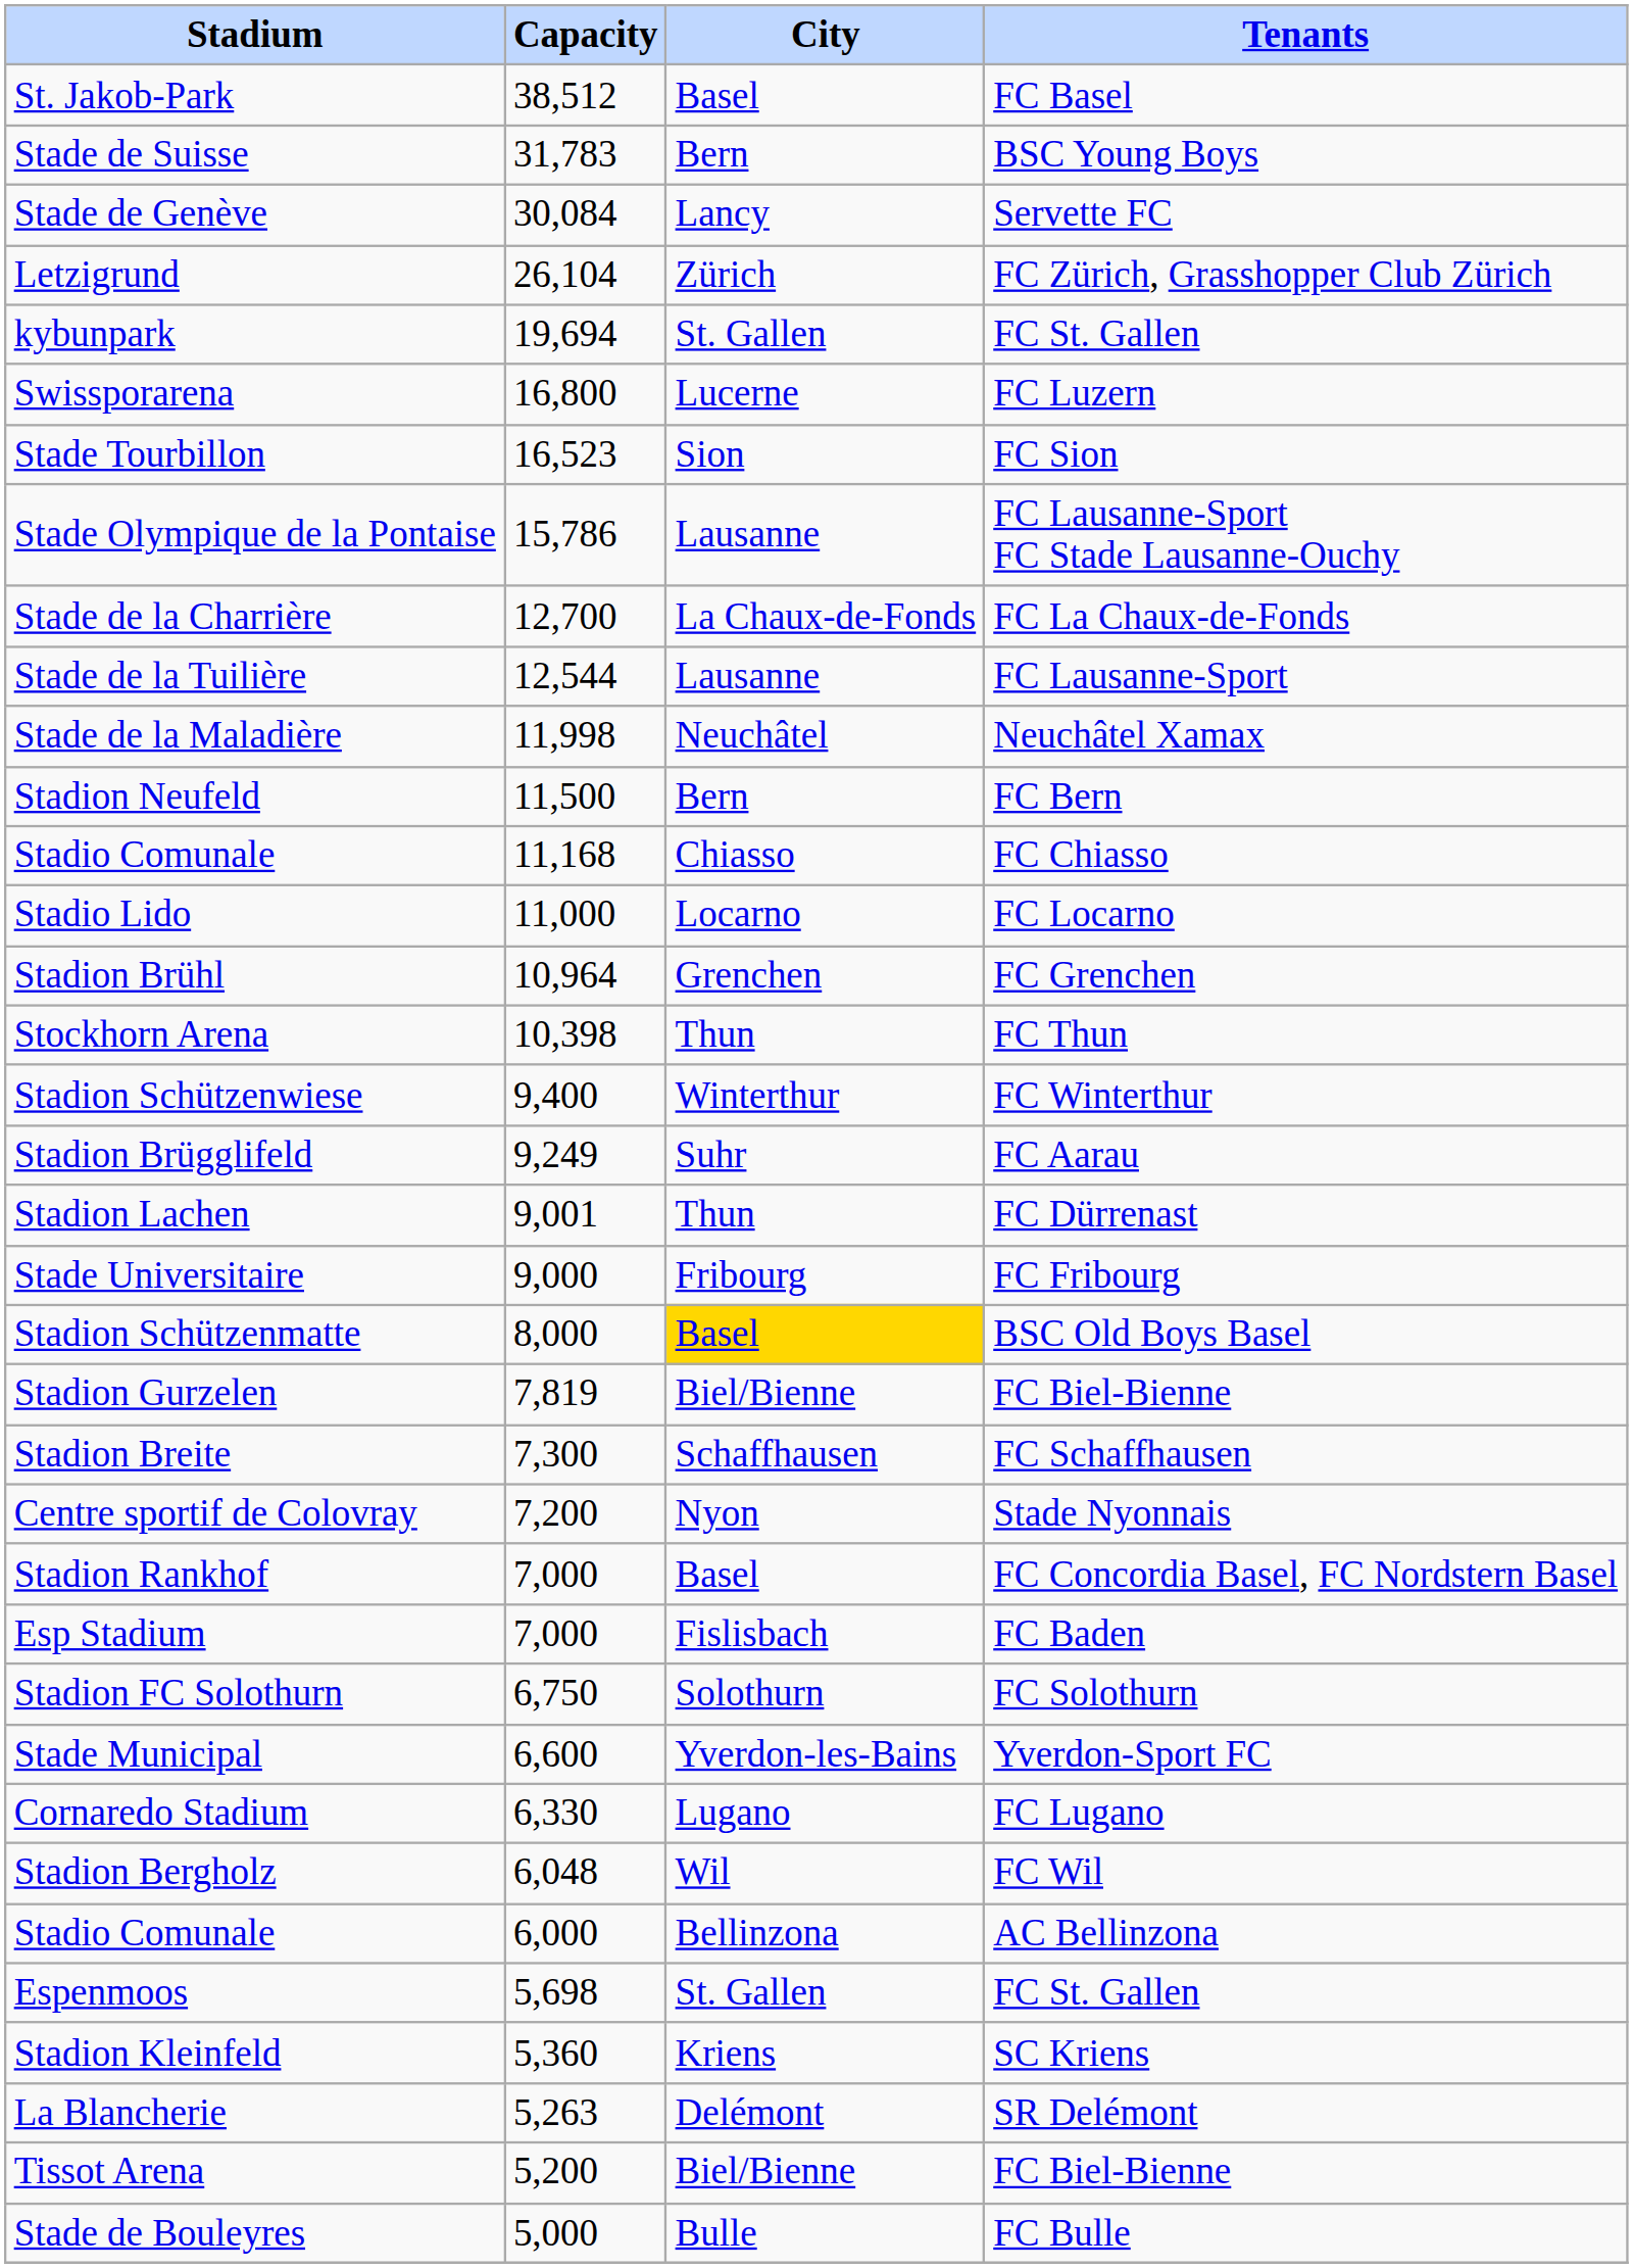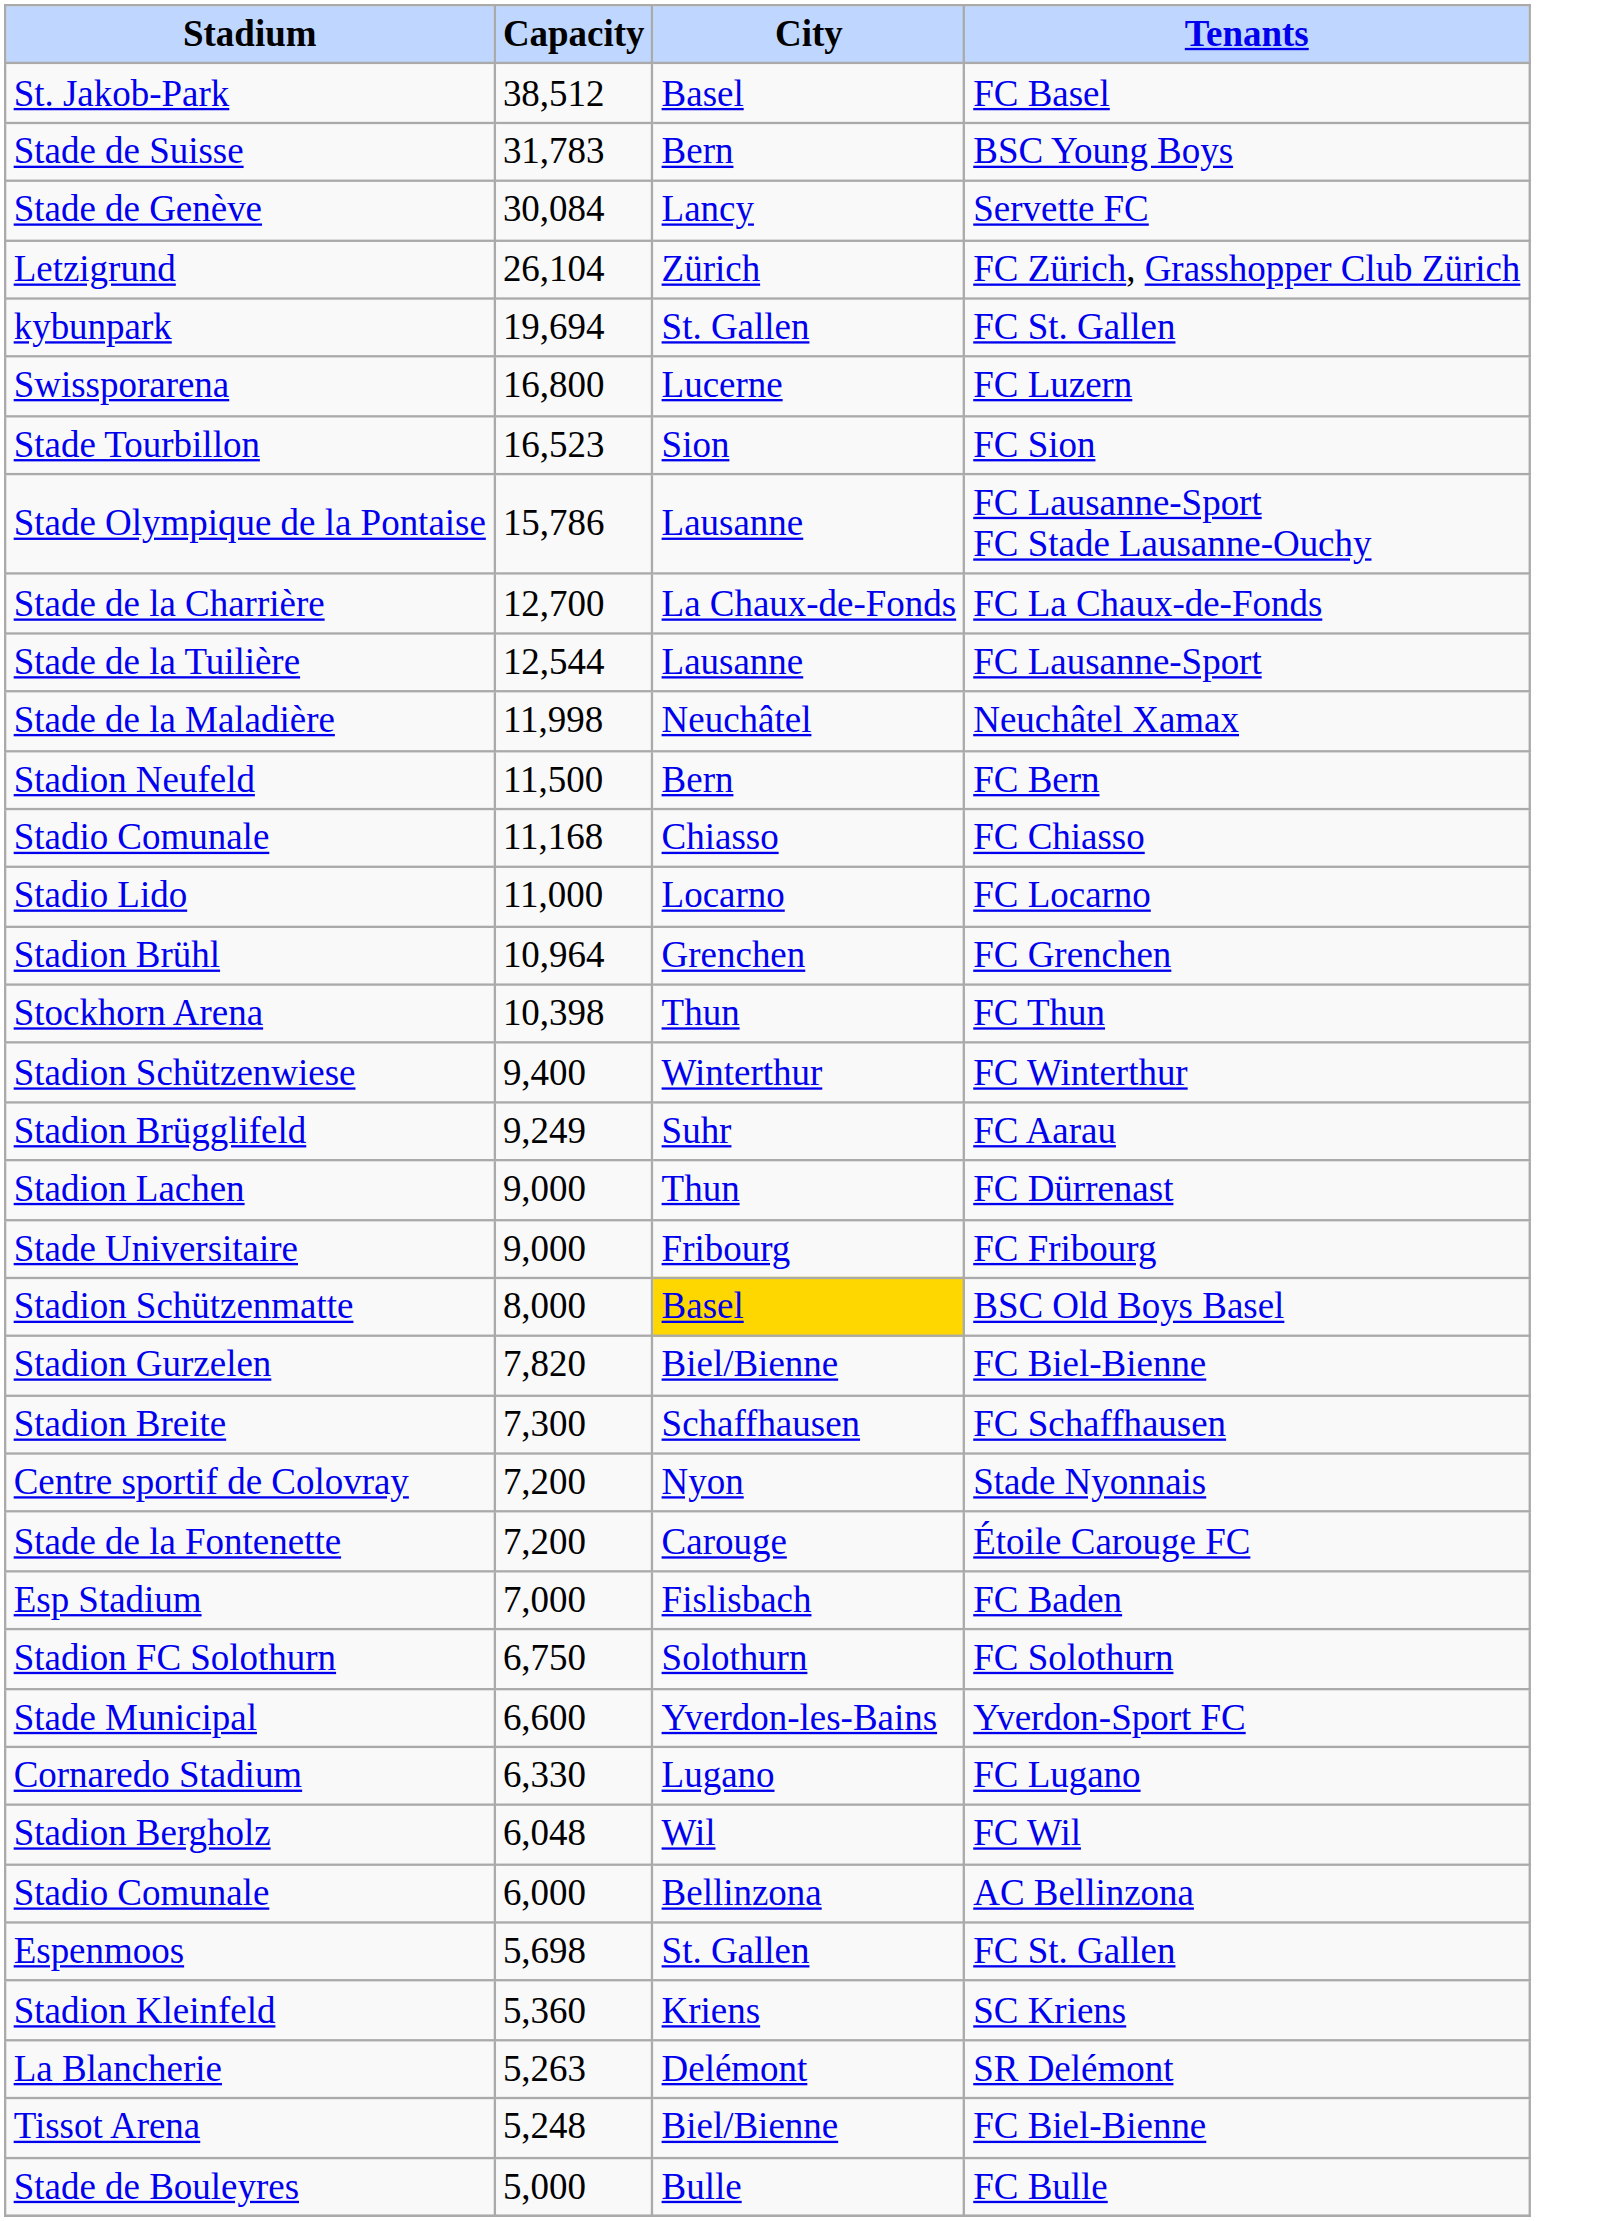Stadion Lachen | Capacity: 9,001 -> 9,000
Stadion Gurzelen | Capacity: 7,819 -> 7,820
+ row: Stade de la Fontenette | 7,200 | Carouge | Étoile Carouge FC
- row: Stadion Rankhof | 7,000 | Basel | FC Concordia Basel, FC Nordstern Basel
Tissot Arena | Capacity: 5,200 -> 5,248
